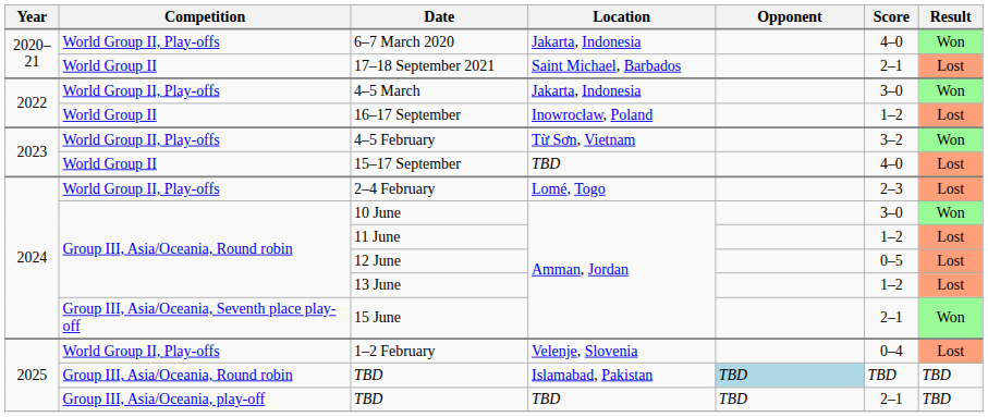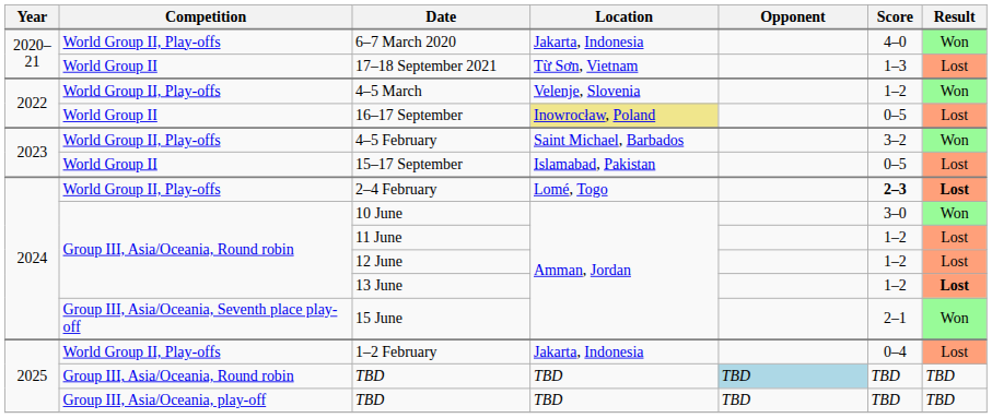17–18 September 2021 | Location: Saint Michael, Barbados -> Từ Sơn, Vietnam
17–18 September 2021 | Score: 2–1 -> 1–3
4–5 March | Location: Jakarta, Indonesia -> Velenje, Slovenia
4–5 March | Score: 3–0 -> 1–2
16–17 September | Location: no background -> khaki background
16–17 September | Score: 1–2 -> 0–5
4–5 February | Location: Từ Sơn, Vietnam -> Saint Michael, Barbados
15–17 September | Location: TBD -> Islamabad, Pakistan
15–17 September | Score: 4–0 -> 0–5
2–4 February | Score: normal -> bold
2–4 February | Result: normal -> bold
12 June | Score: 0–5 -> 1–2
13 June | Result: normal -> bold
1–2 February | Location: Velenje, Slovenia -> Jakarta, Indonesia
Group III, Asia/Oceania, Round robin / TBD | Location: Islamabad, Pakistan -> TBD
Group III, Asia/Oceania, play-off / TBD | Score: 2–1 -> TBD
